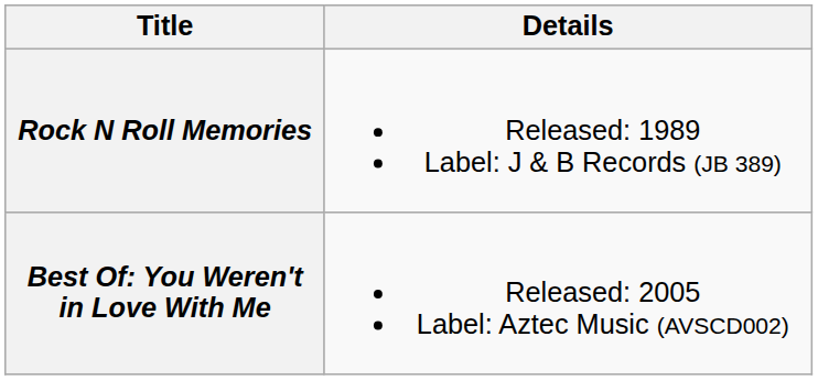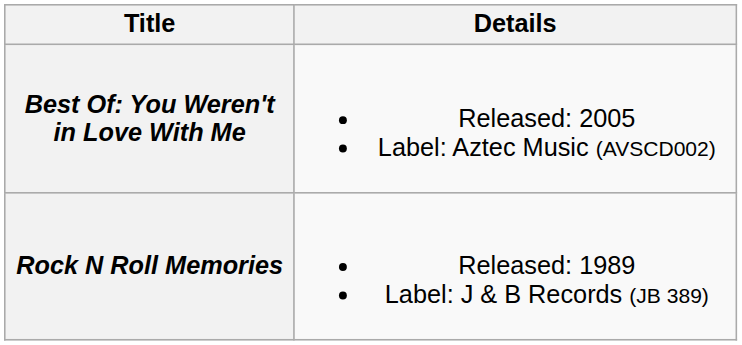rows swapped: Rock N Roll Memories <-> Best Of: You Weren't in Love With Me
